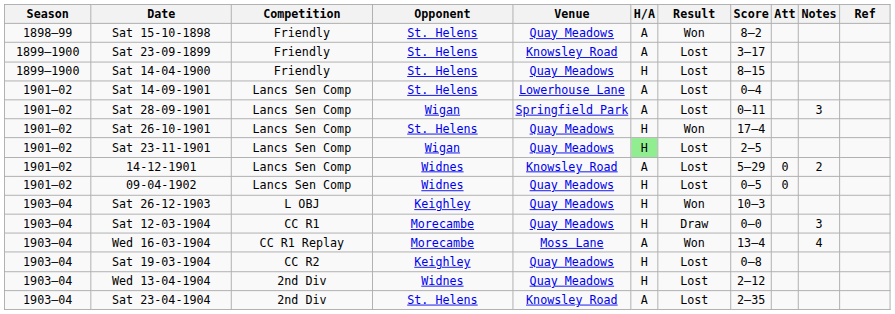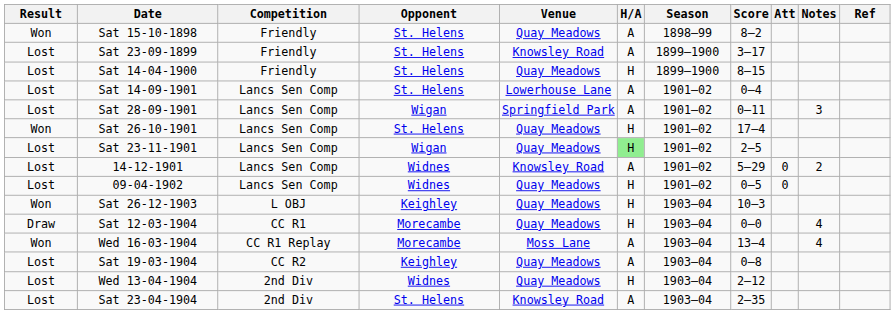columns swapped: Season <-> Result
Sat 12-03-1904 | Notes: 3 -> 4
Sat 19-03-1904 | H/A: H -> A
